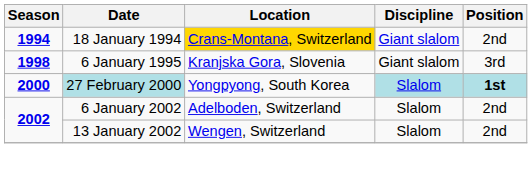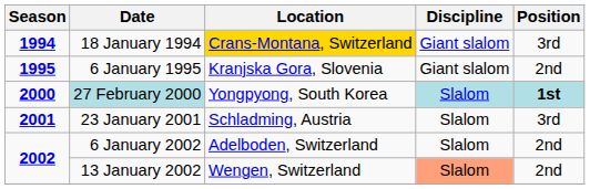18 January 1994 | Position: 2nd -> 3rd
6 January 1995 | Season: 1998 -> 1995
6 January 1995 | Position: 3rd -> 2nd
+ row: 2001 | 23 January 2001 | Schladming, Austria | Slalom | 3rd
13 January 2002 | Discipline: no background -> lightsalmon background
